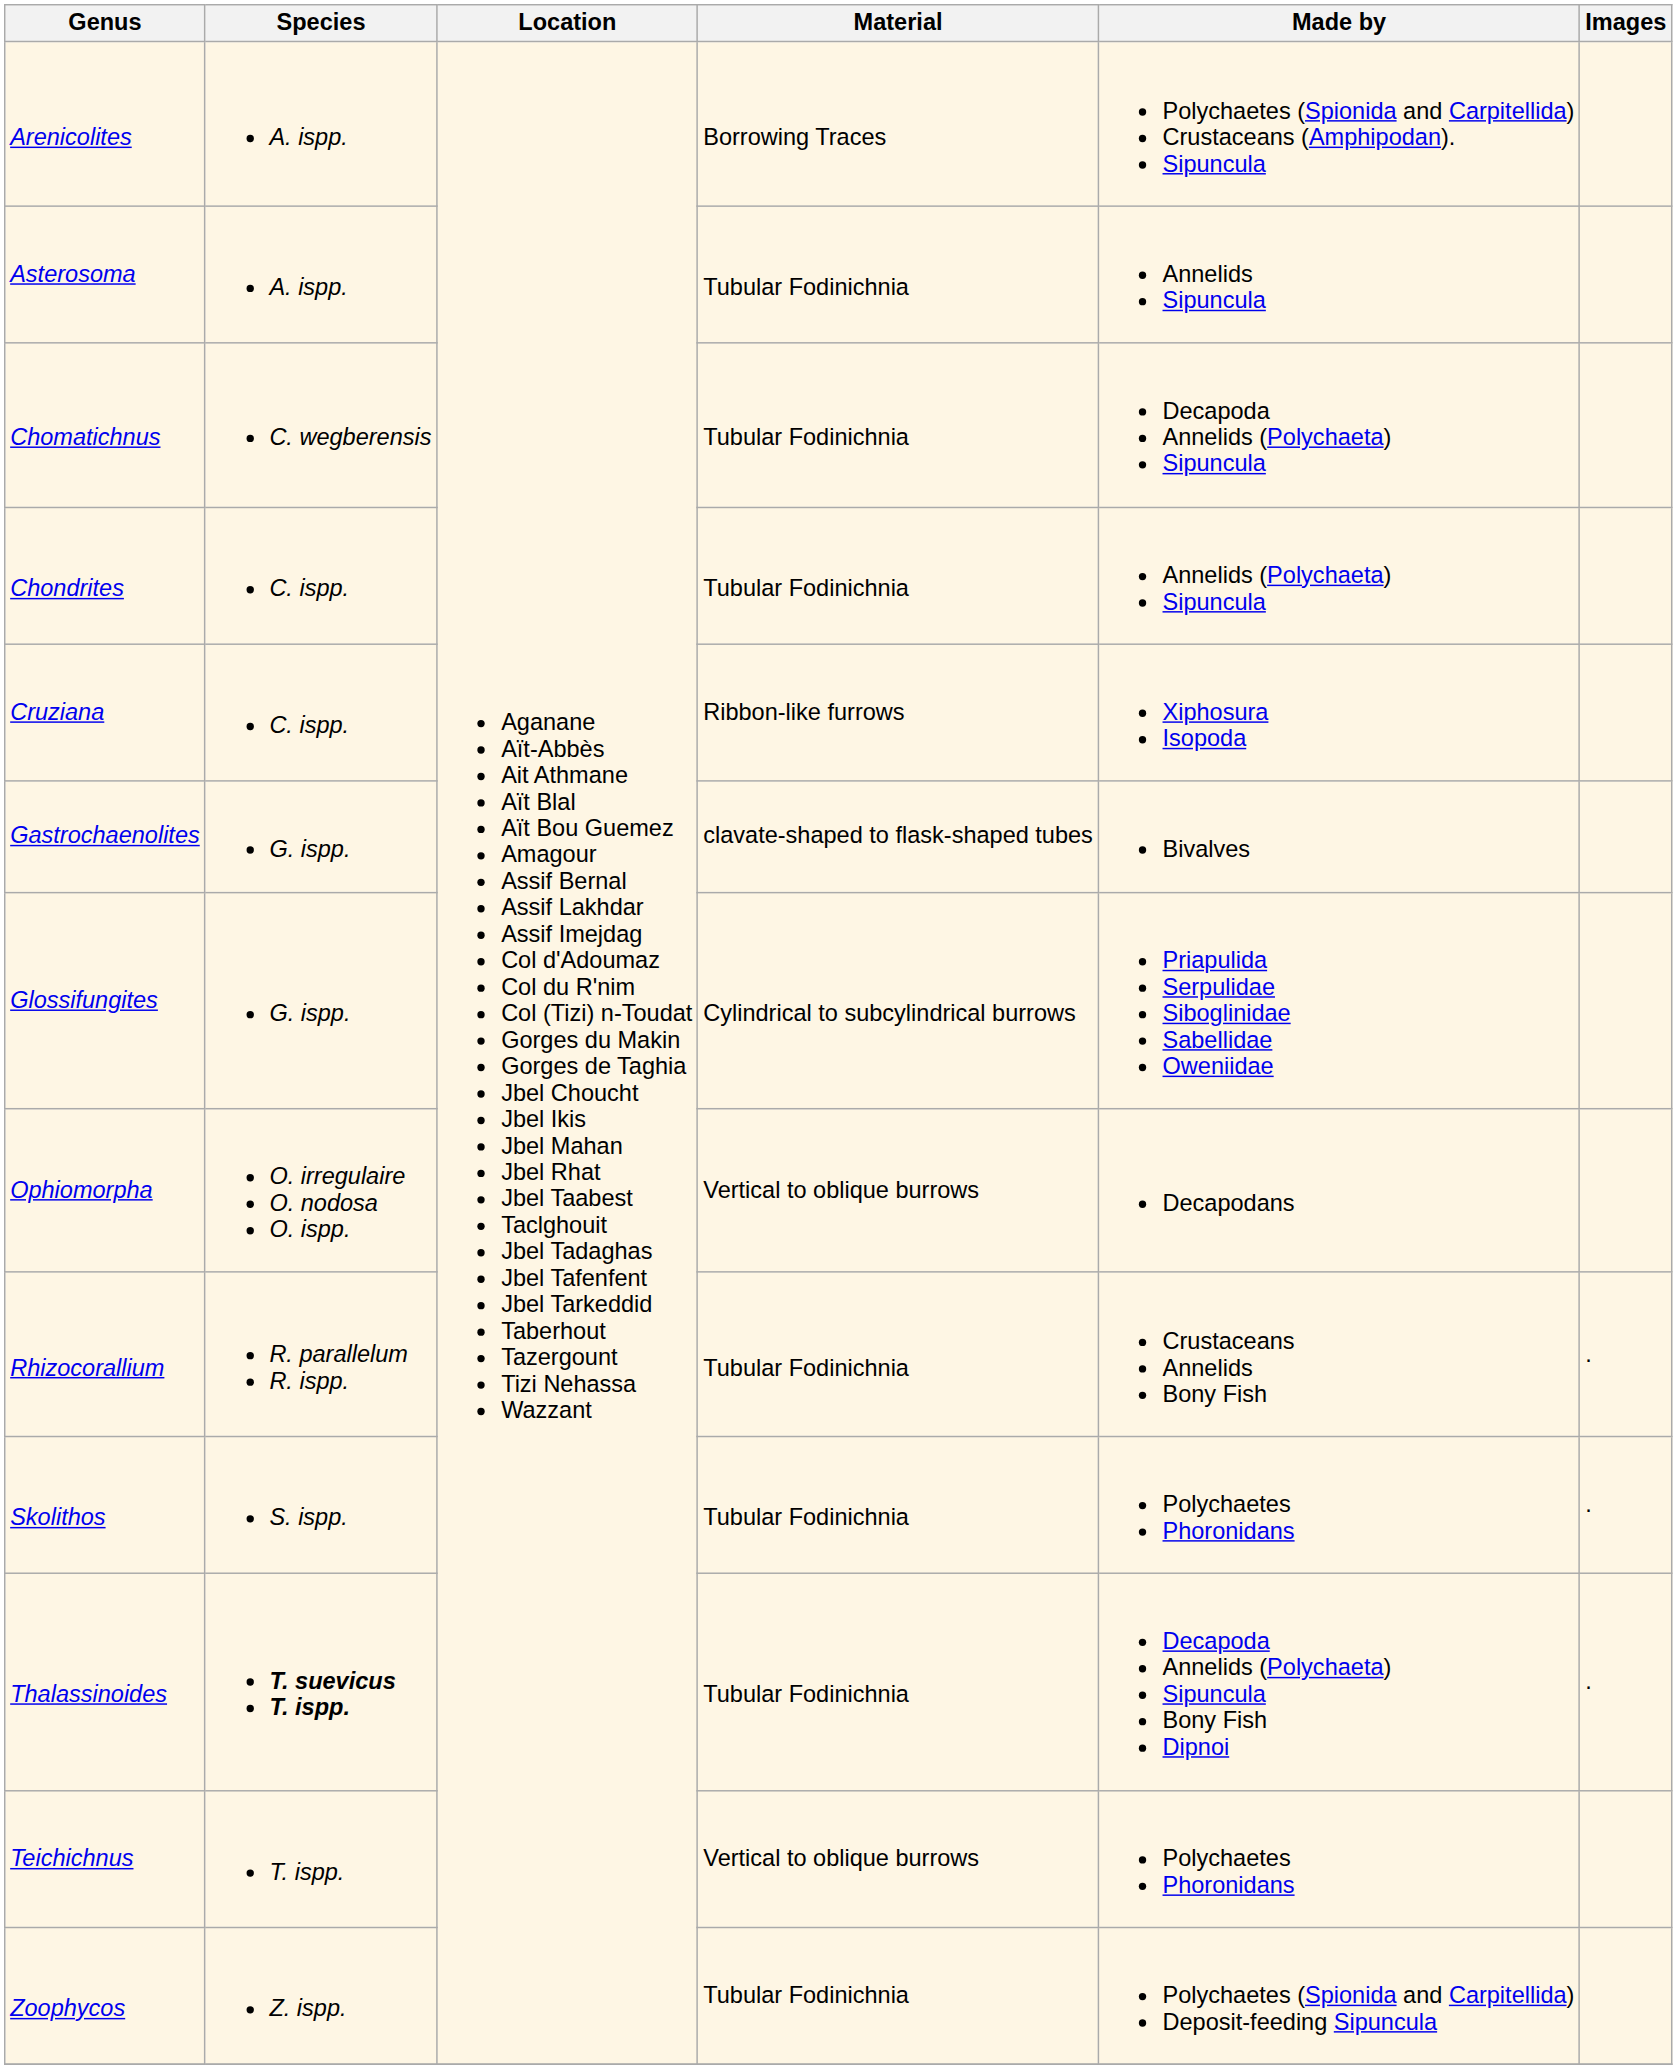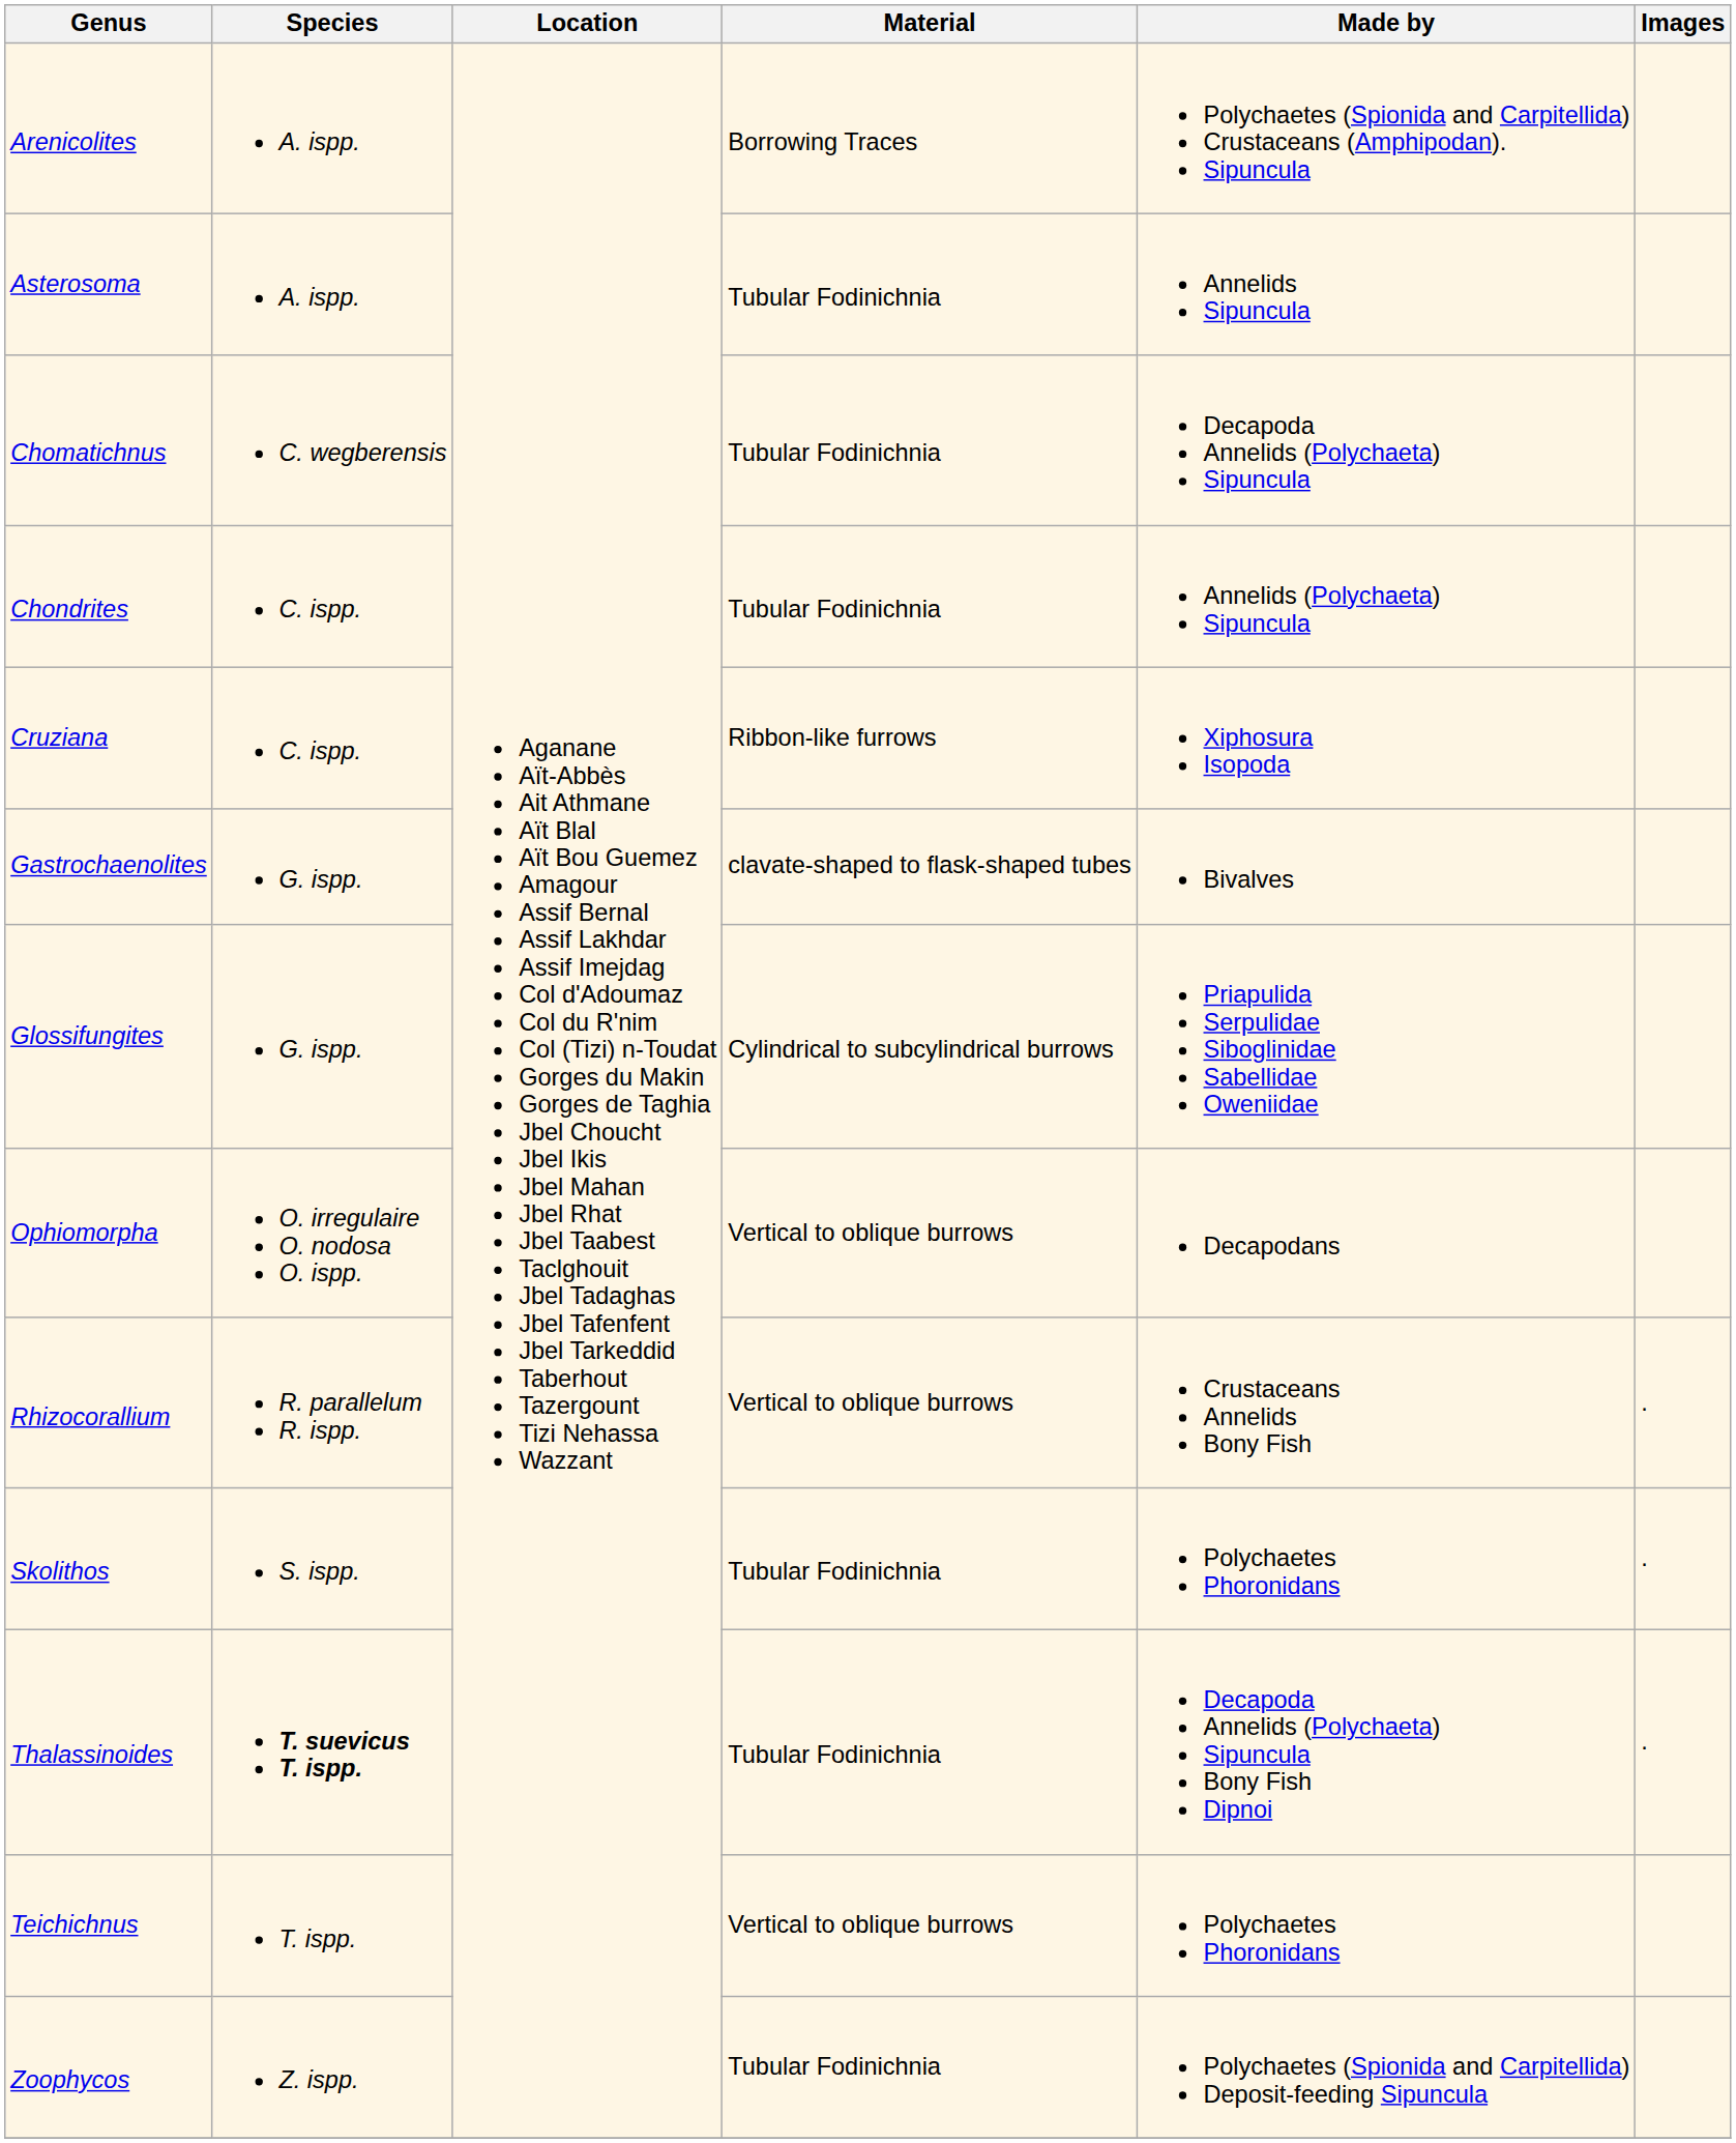Rhizocorallium | Material: Tubular Fodinichnia -> Vertical to oblique burrows
